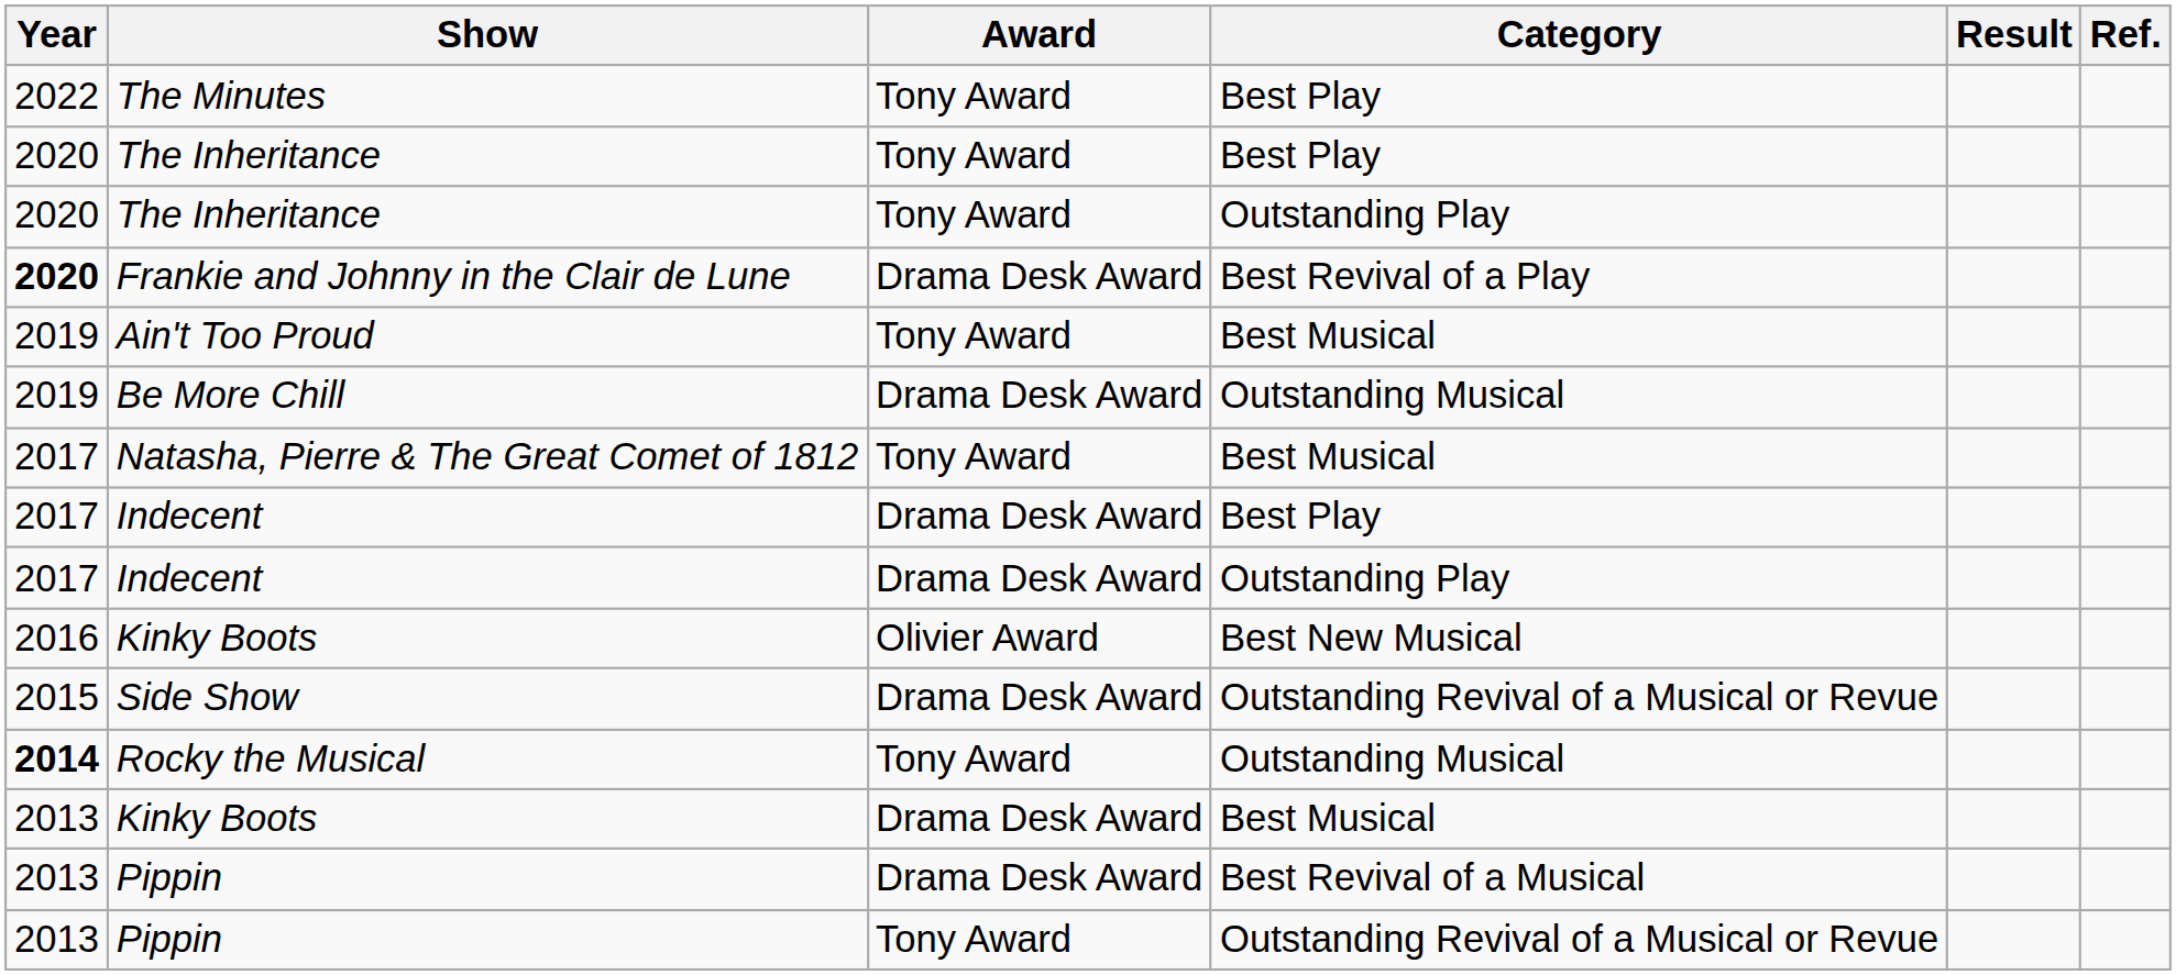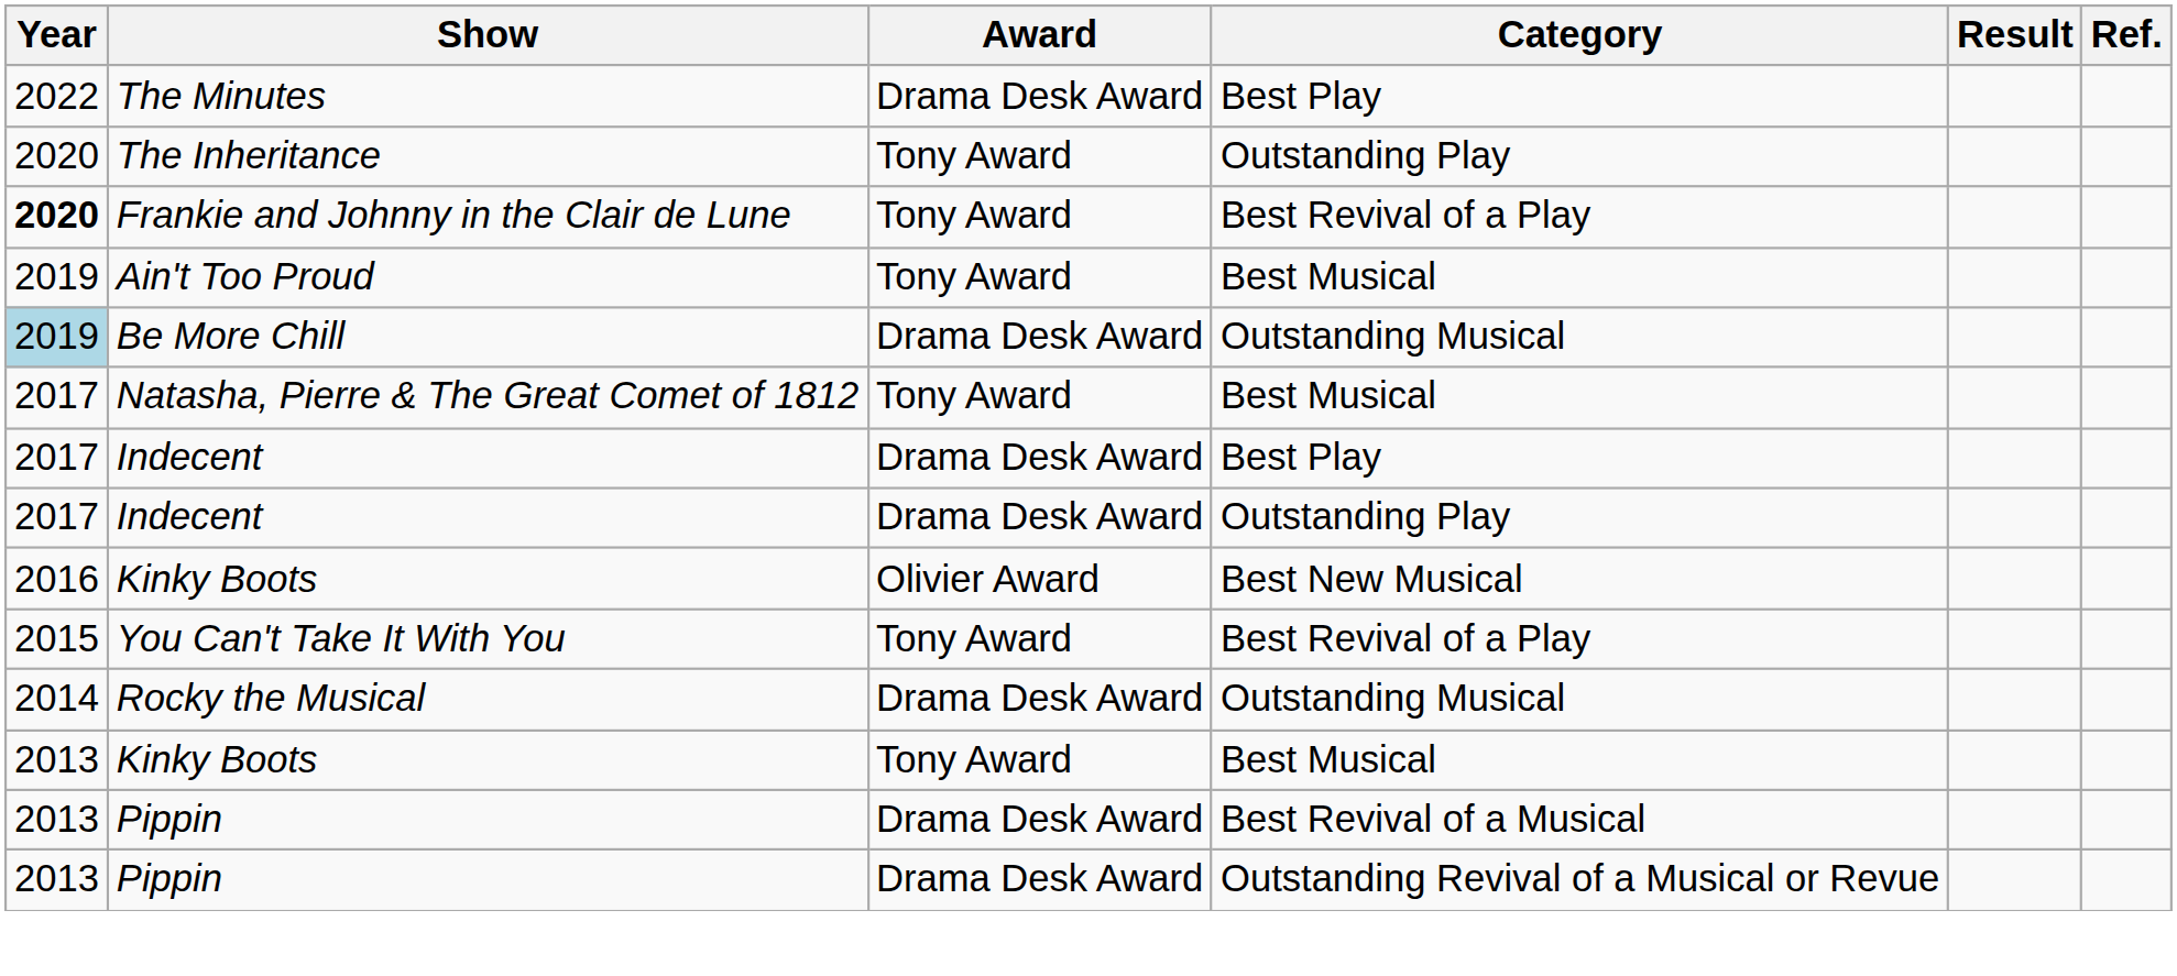The Minutes | Award: Tony Award -> Drama Desk Award
- row: 2020 | The Inheritance | Tony Award | Best Play
Frankie and Johnny in the Clair de Lune | Award: Drama Desk Award -> Tony Award
Be More Chill | Year: no background -> lightblue background
+ row: 2015 | You Can't Take It With You | Tony Award | Best Revival of a Play
- row: 2015 | Side Show | Drama Desk Award | Outstanding Revival of a Musical or Revue
Rocky the Musical | Year: bold -> normal
Rocky the Musical | Award: Tony Award -> Drama Desk Award
Kinky Boots / Best Musical | Award: Drama Desk Award -> Tony Award
Pippin / Outstanding Revival of a Musical or Revue | Award: Tony Award -> Drama Desk Award
